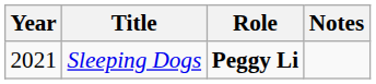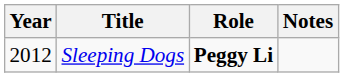Sleeping Dogs | Year: 2021 -> 2012
